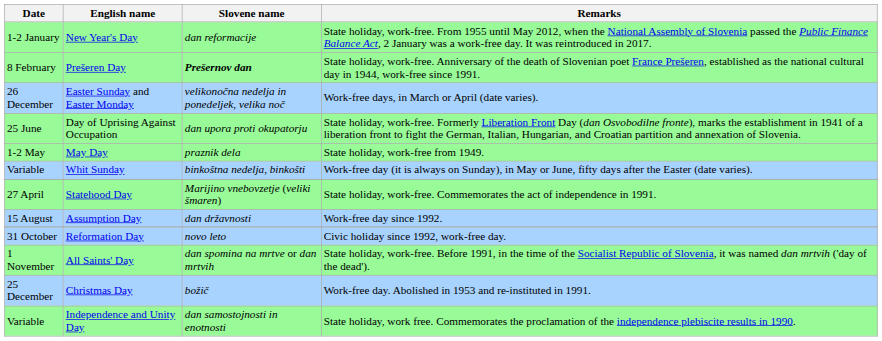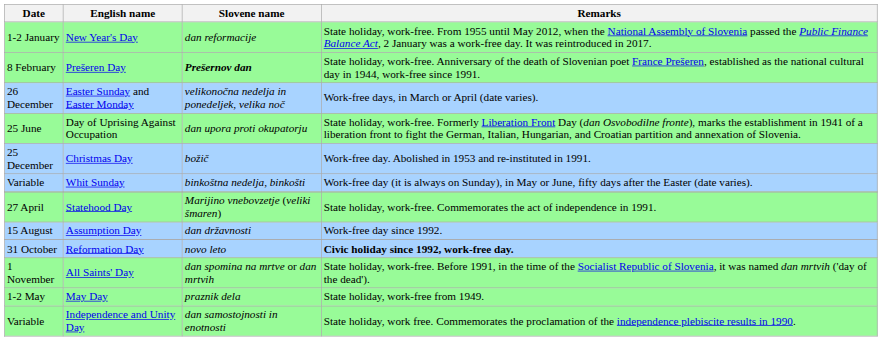rows swapped: May Day <-> Christmas Day
Reformation Day | Remarks: normal -> bold
